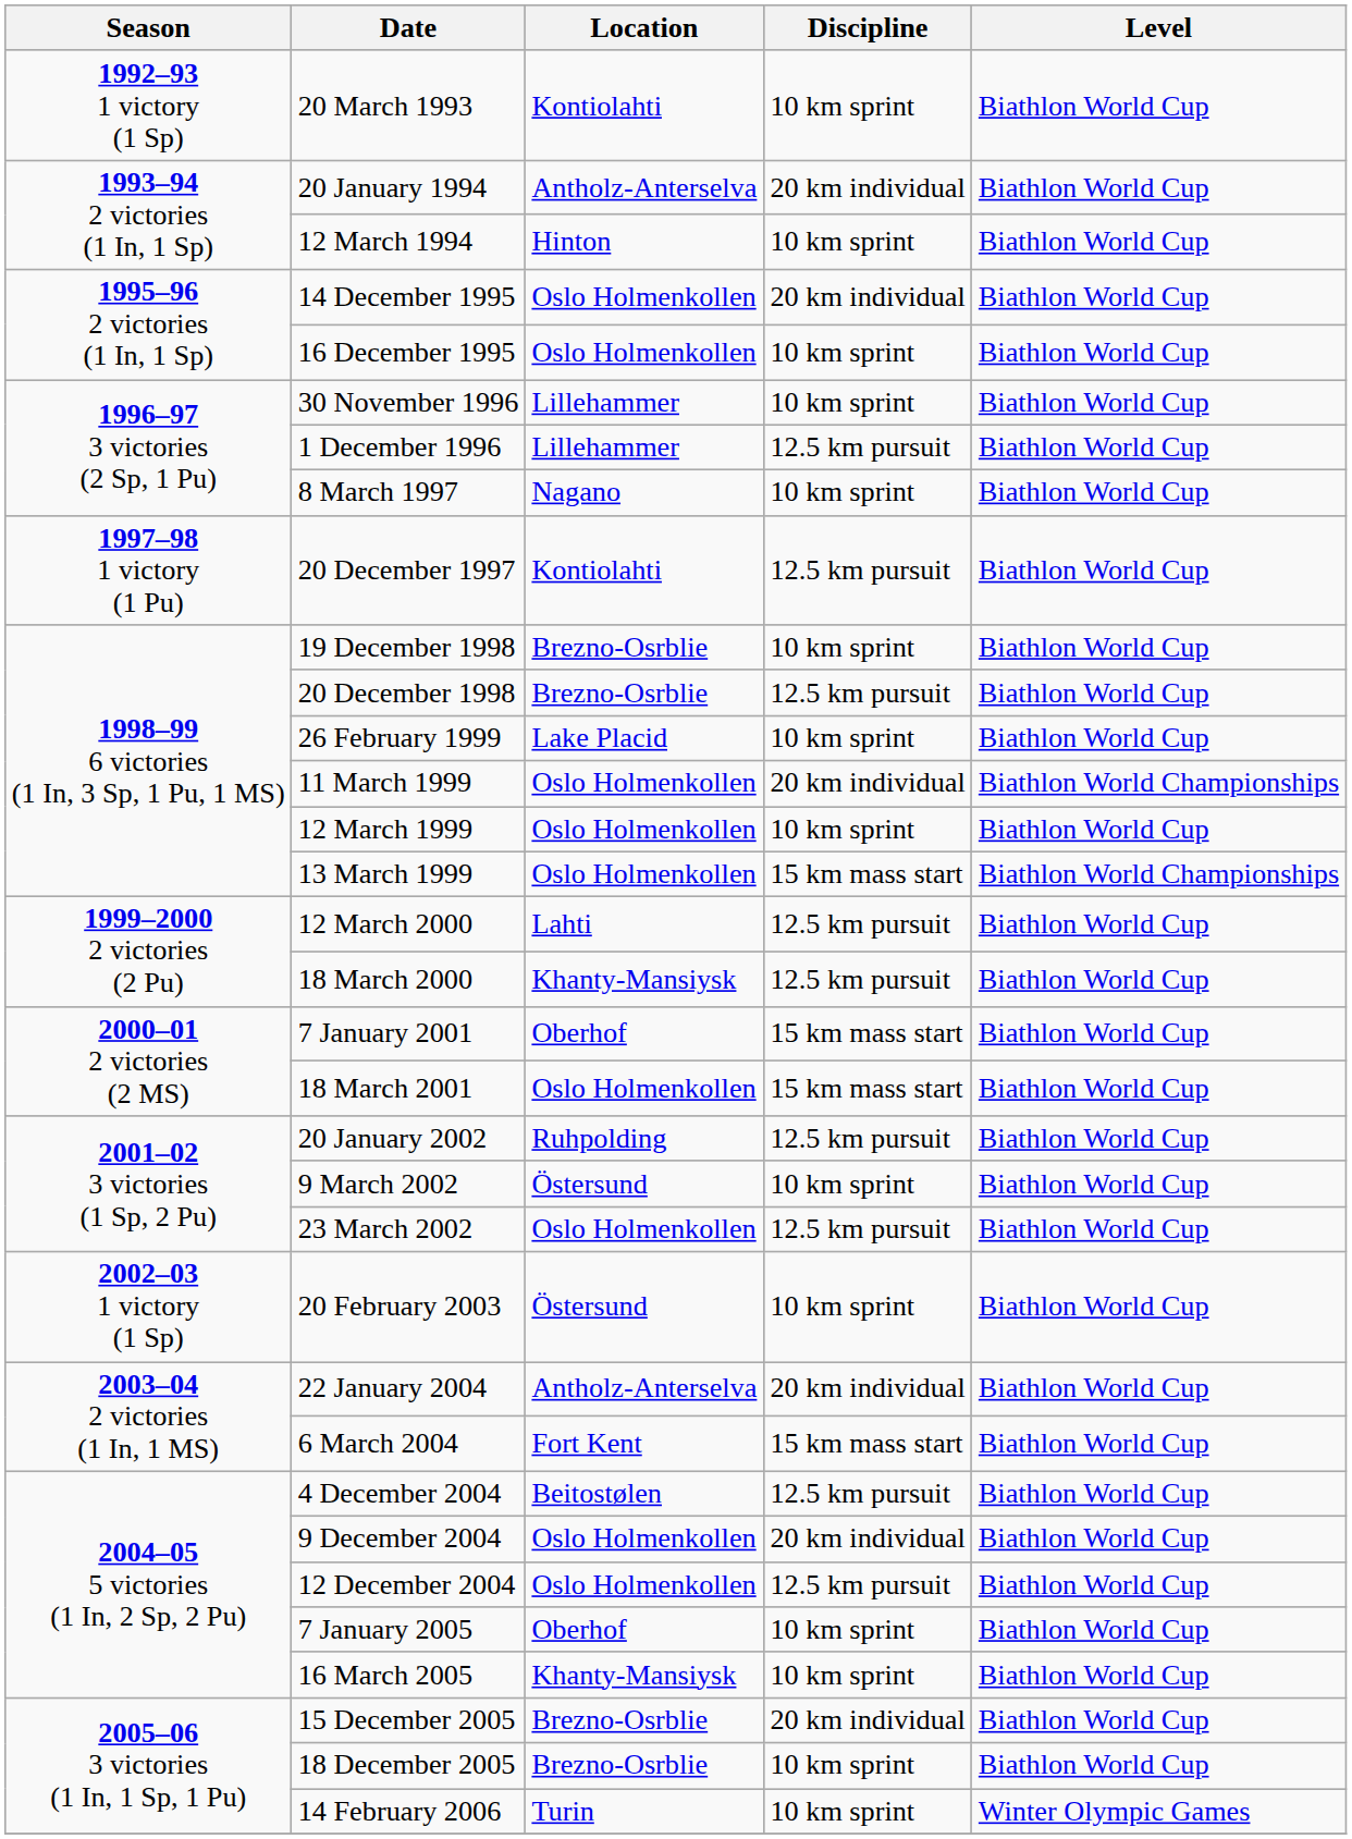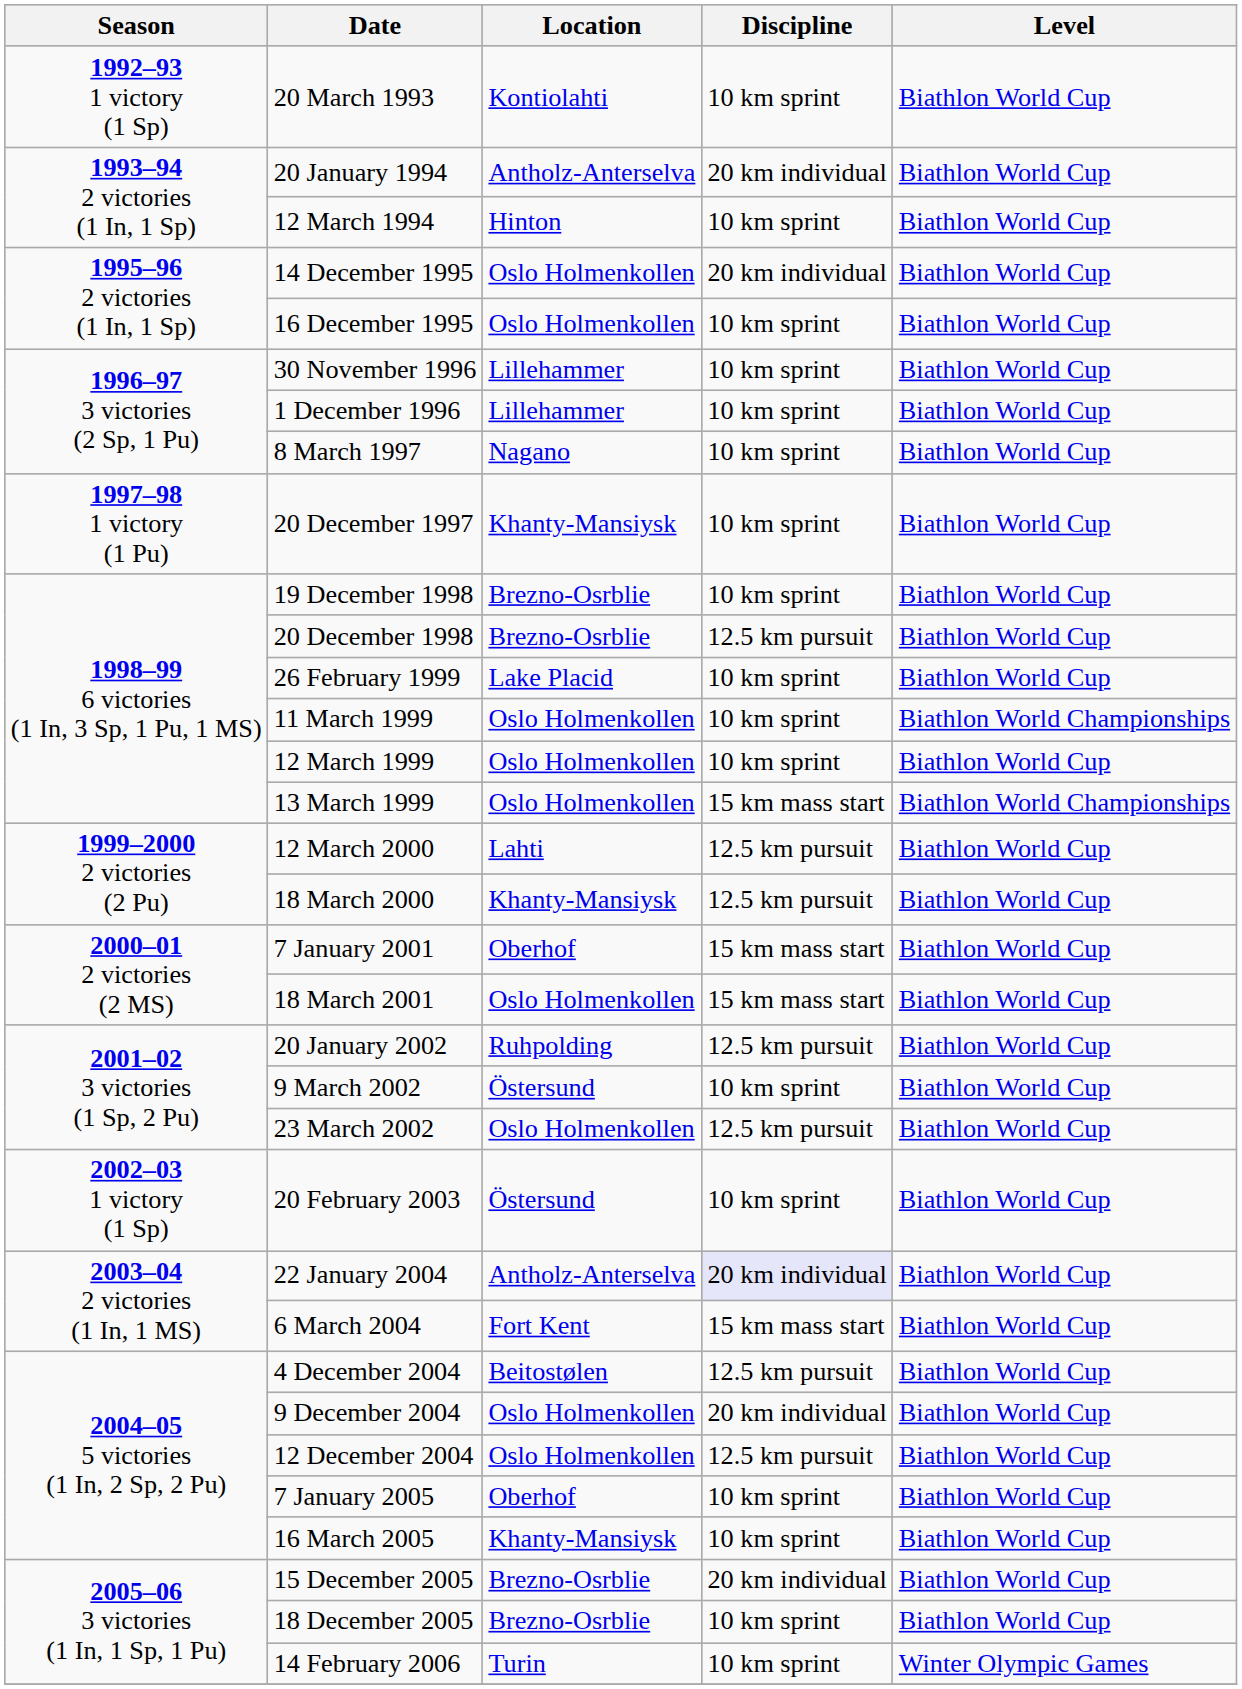1 December 1996 | Discipline: 12.5 km pursuit -> 10 km sprint
20 December 1997 | Location: Kontiolahti -> Khanty-Mansiysk
20 December 1997 | Discipline: 12.5 km pursuit -> 10 km sprint
11 March 1999 | Discipline: 20 km individual -> 10 km sprint
22 January 2004 | Discipline: no background -> lavender background
